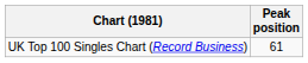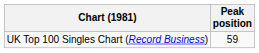UK Top 100 Singles Chart (Record Business) | Peak position: 61 -> 59
